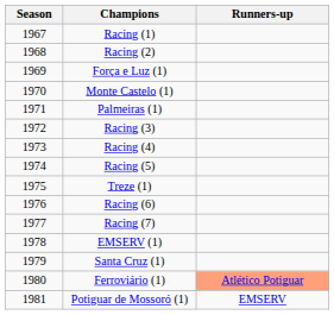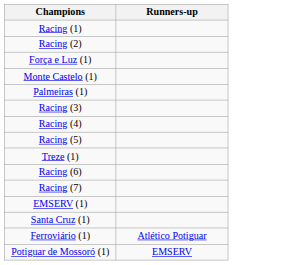- column: Season | 1967 | 1968 | 1969 | 1970 | 1971 | 1972 | 1973 | 1974 | 1975 | 1976 | 1977 | 1978 | 1979 | 1980 | 1981
Ferroviário (1) | Runners-up: lightsalmon background -> no background
